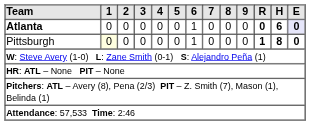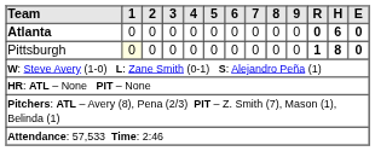Atlanta | 6: 1 -> 0
Atlanta | E: lavender background -> no background
Pittsburgh | 6: 1 -> 0
